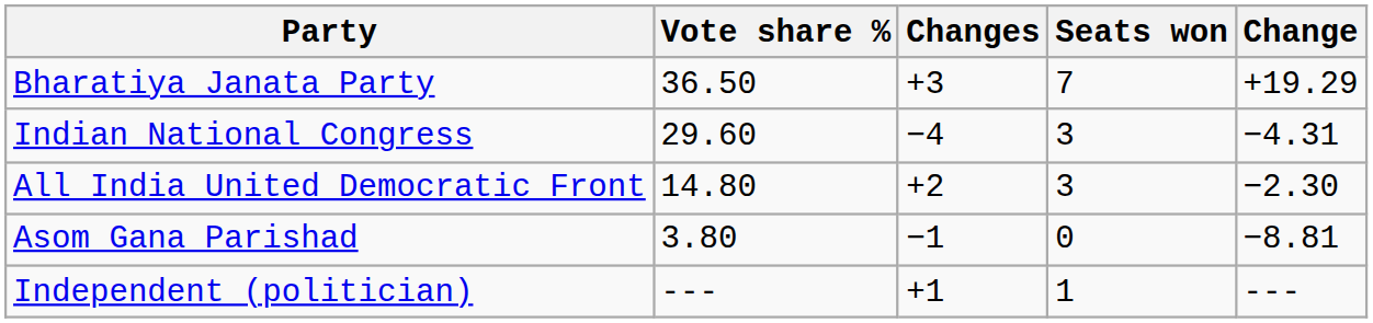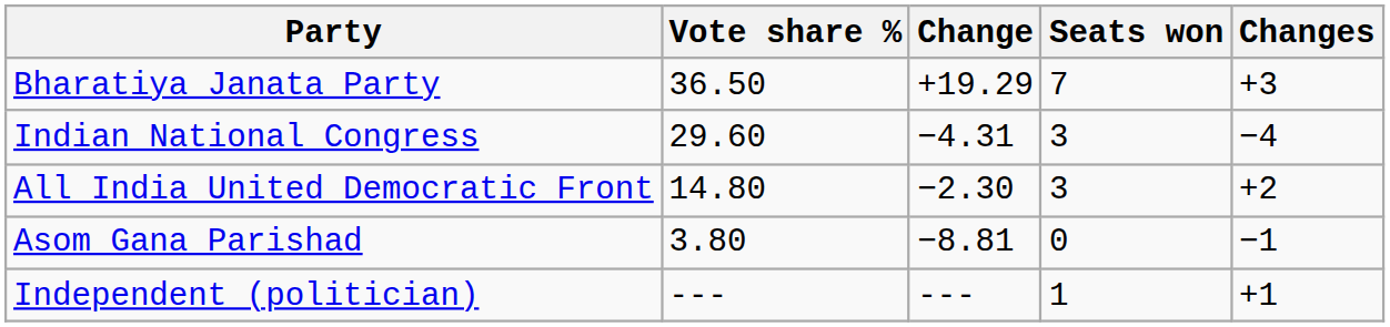columns swapped: Change <-> Changes
